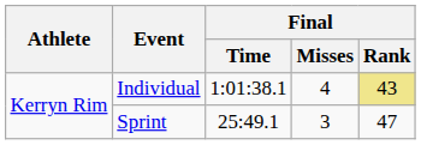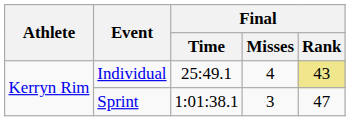Individual | Final / Time: 1:01:38.1 -> 25:49.1
Sprint | Final / Time: 25:49.1 -> 1:01:38.1
